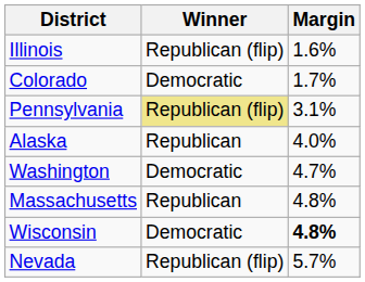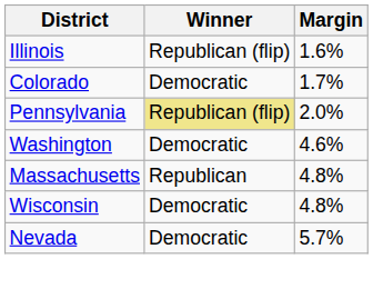Pennsylvania | Margin: 3.1% -> 2.0%
- row: Alaska | Republican | 4.0%
Washington | Margin: 4.7% -> 4.6%
Wisconsin | Margin: bold -> normal
Nevada | Winner: Republican (flip) -> Democratic
